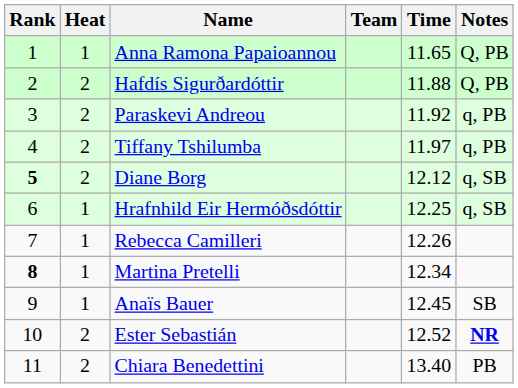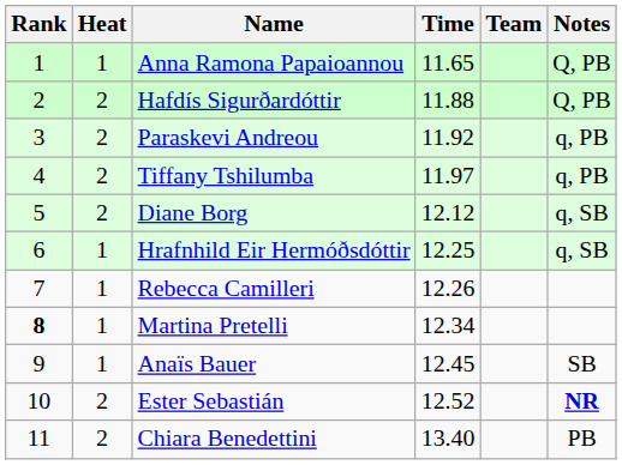columns swapped: Team <-> Time
Diane Borg | Rank: bold -> normal
